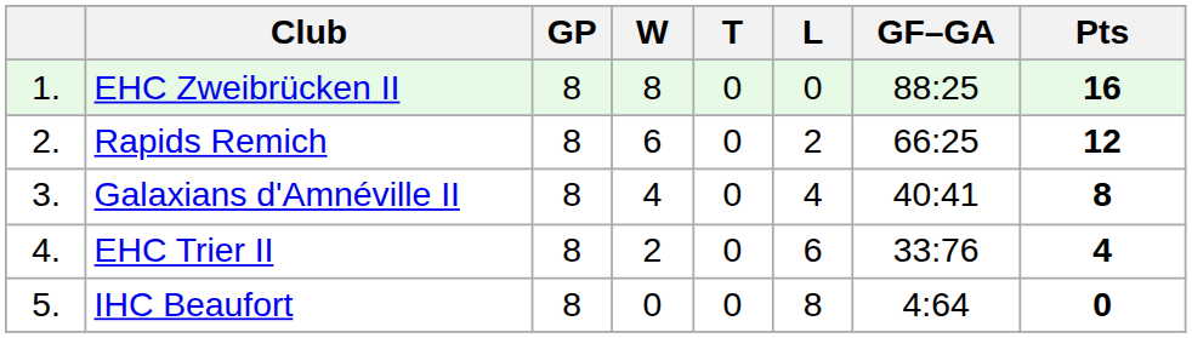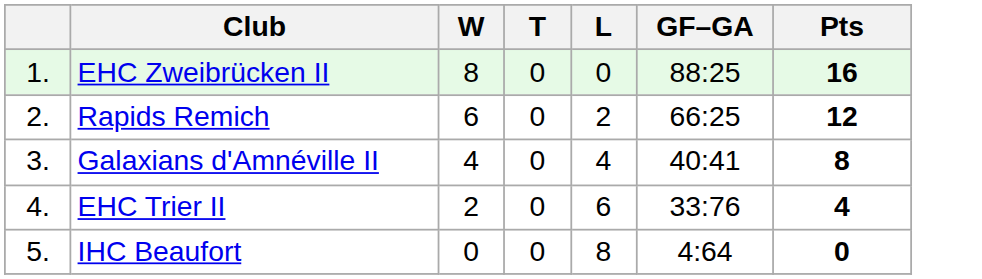- column: GP | 8 | 8 | 8 | 8 | 8
